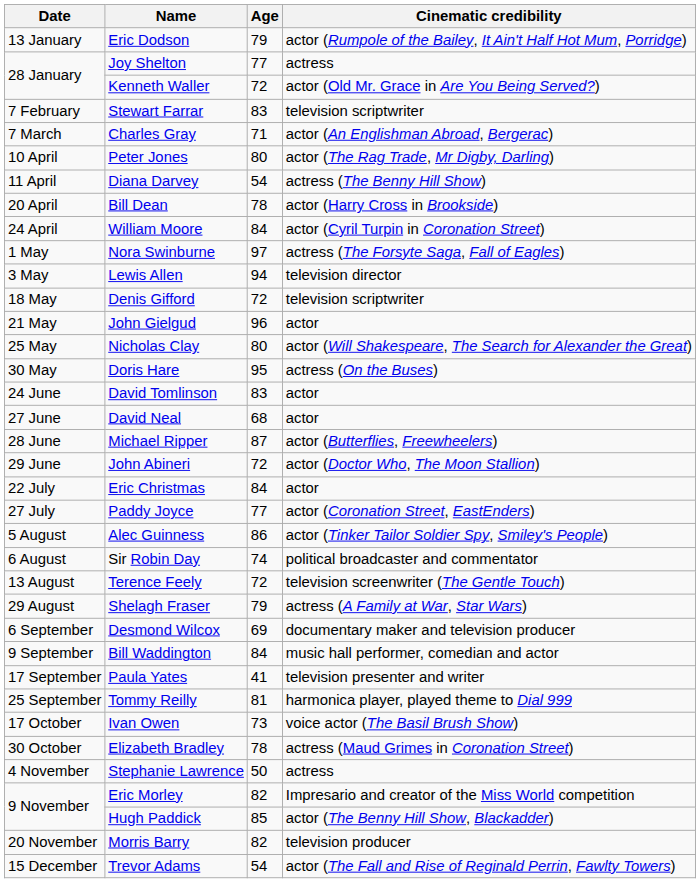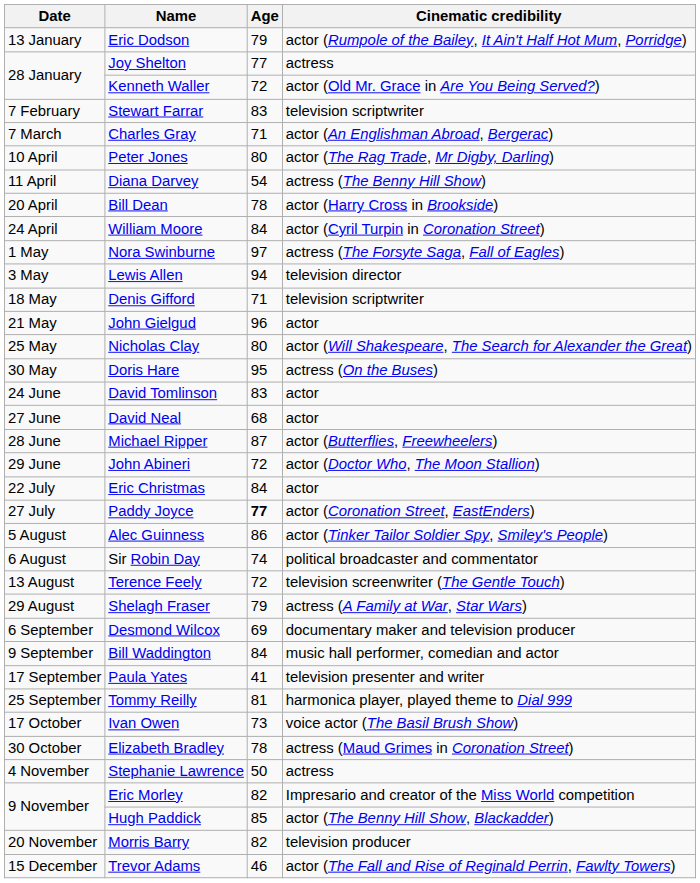Denis Gifford | Age: 72 -> 71
Paddy Joyce | Age: normal -> bold
Trevor Adams | Age: 54 -> 46
